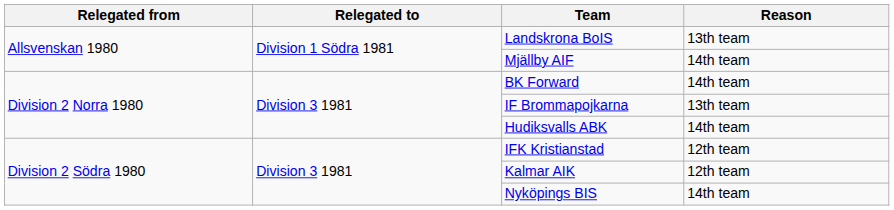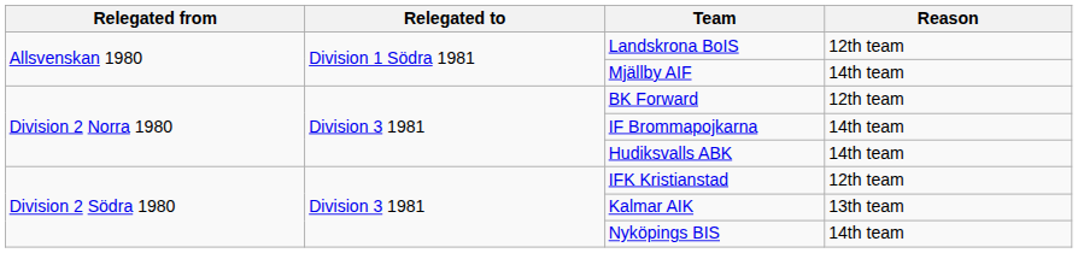Landskrona BoIS | Reason: 13th team -> 12th team
BK Forward | Reason: 14th team -> 12th team
IF Brommapojkarna | Reason: 13th team -> 14th team
Kalmar AIK | Reason: 12th team -> 13th team
